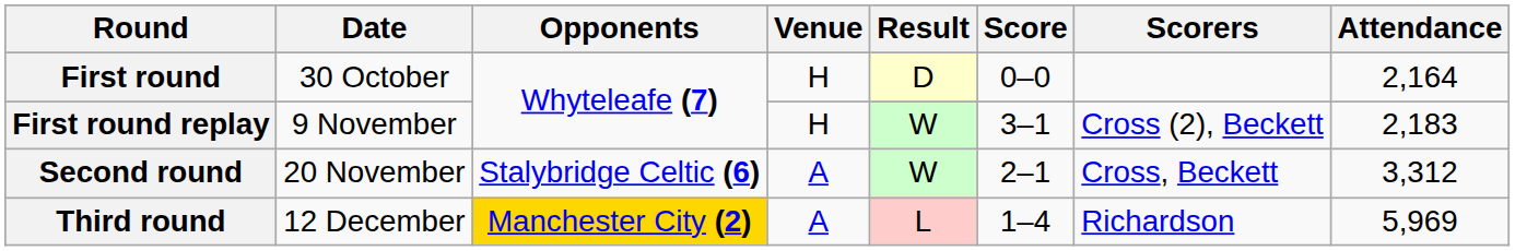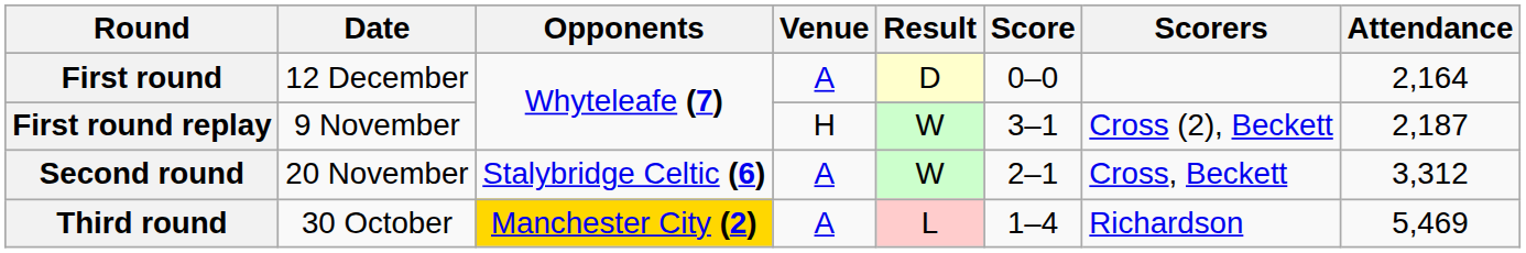First round | Date: 30 October -> 12 December
First round | Venue: H -> A
First round replay | Attendance: 2,183 -> 2,187
Third round | Date: 12 December -> 30 October
Third round | Attendance: 5,969 -> 5,469
